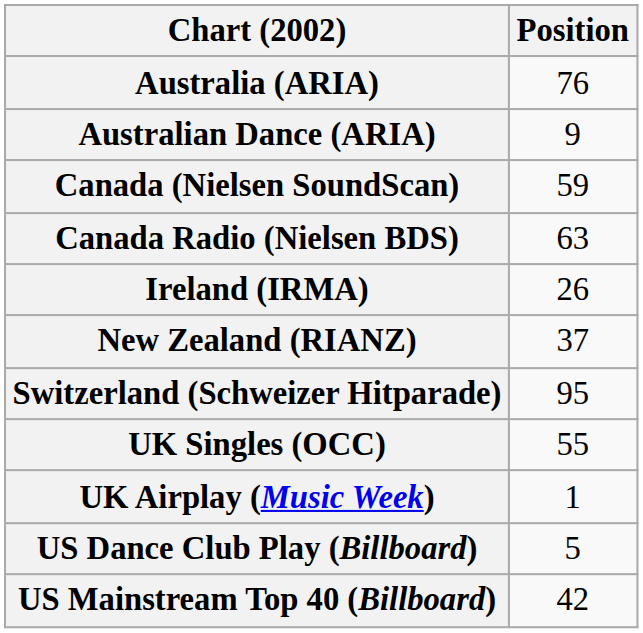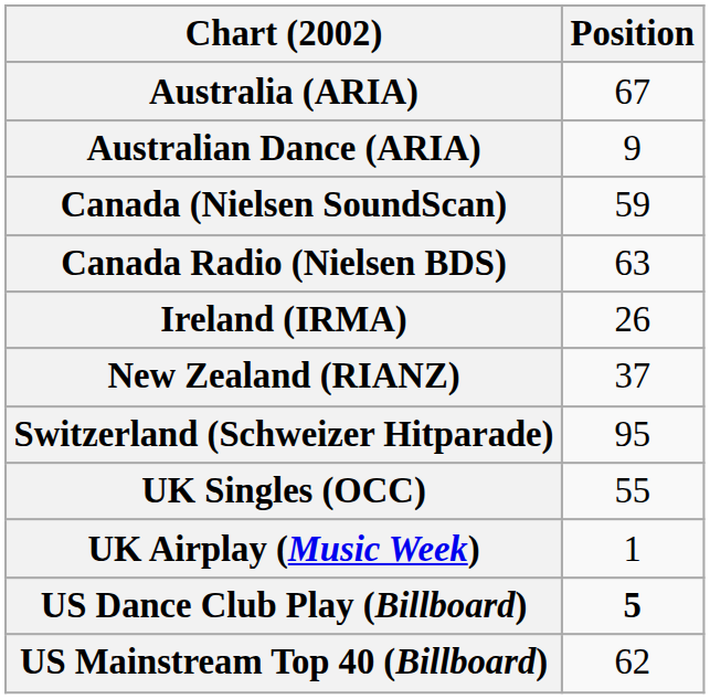Australia (ARIA) | Position: 76 -> 67
US Dance Club Play (Billboard) | Position: normal -> bold
US Mainstream Top 40 (Billboard) | Position: 42 -> 62
